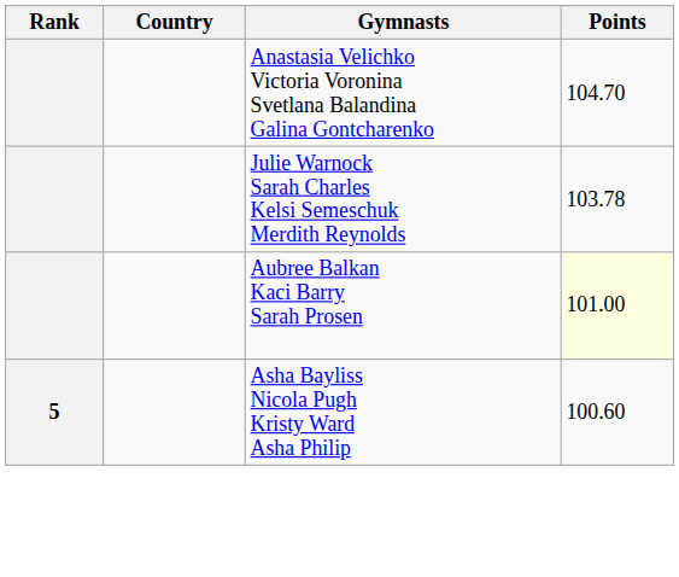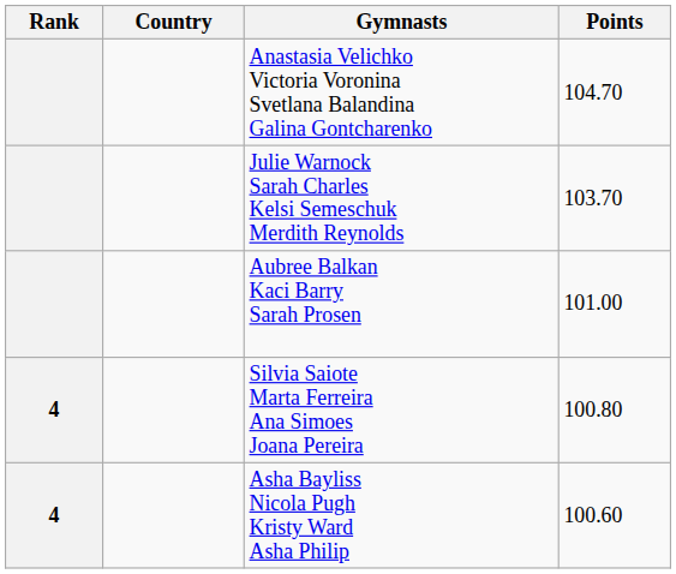Julie Warnock Sarah Charles Kelsi Semeschuk Merdith Reynolds | Points: 103.78 -> 103.70
Aubree Balkan Kaci Barry Sarah Prosen | Points: lightyellow background -> no background
+ row: 4 | Silvia Saiote Marta Ferreira Ana Simoes Joana Pereira | 100.80
Asha Bayliss Nicola Pugh Kristy Ward Asha Philip | Rank: 5 -> 4
